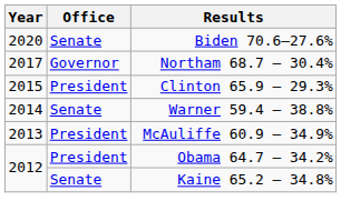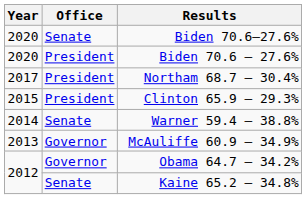+ row: 2020 | President | Biden 70.6 – 27.6%
Northam 68.7 – 30.4% | Office: Governor -> President
McAuliffe 60.9 – 34.9% | Office: President -> Governor
Obama 64.7 – 34.2% | Office: President -> Governor
